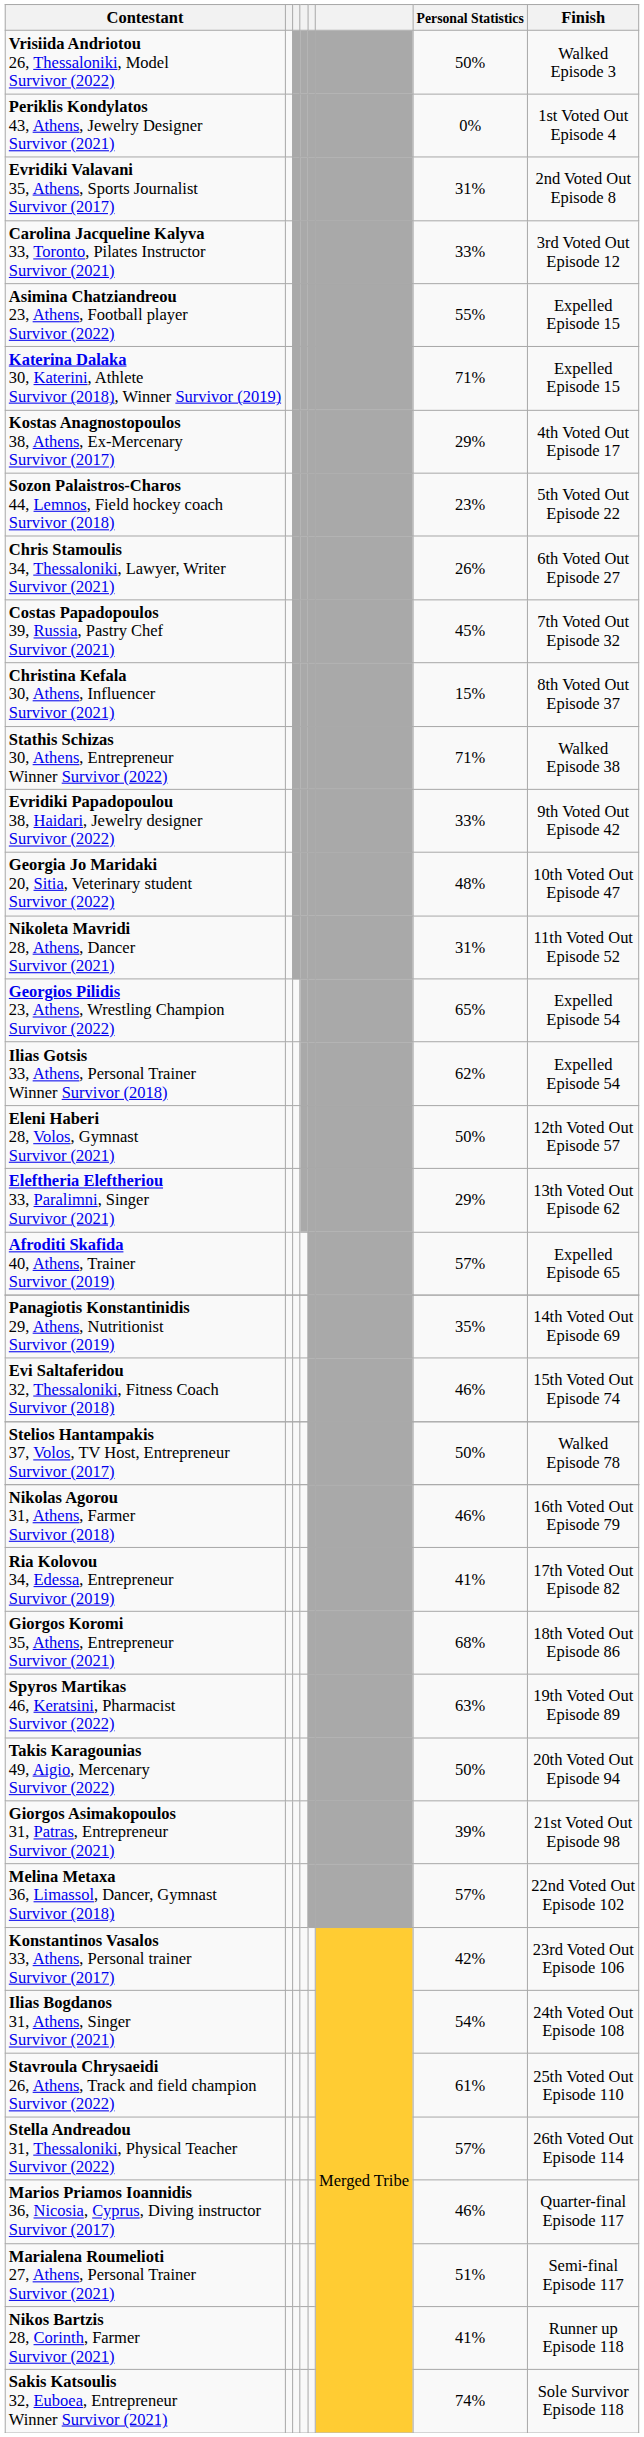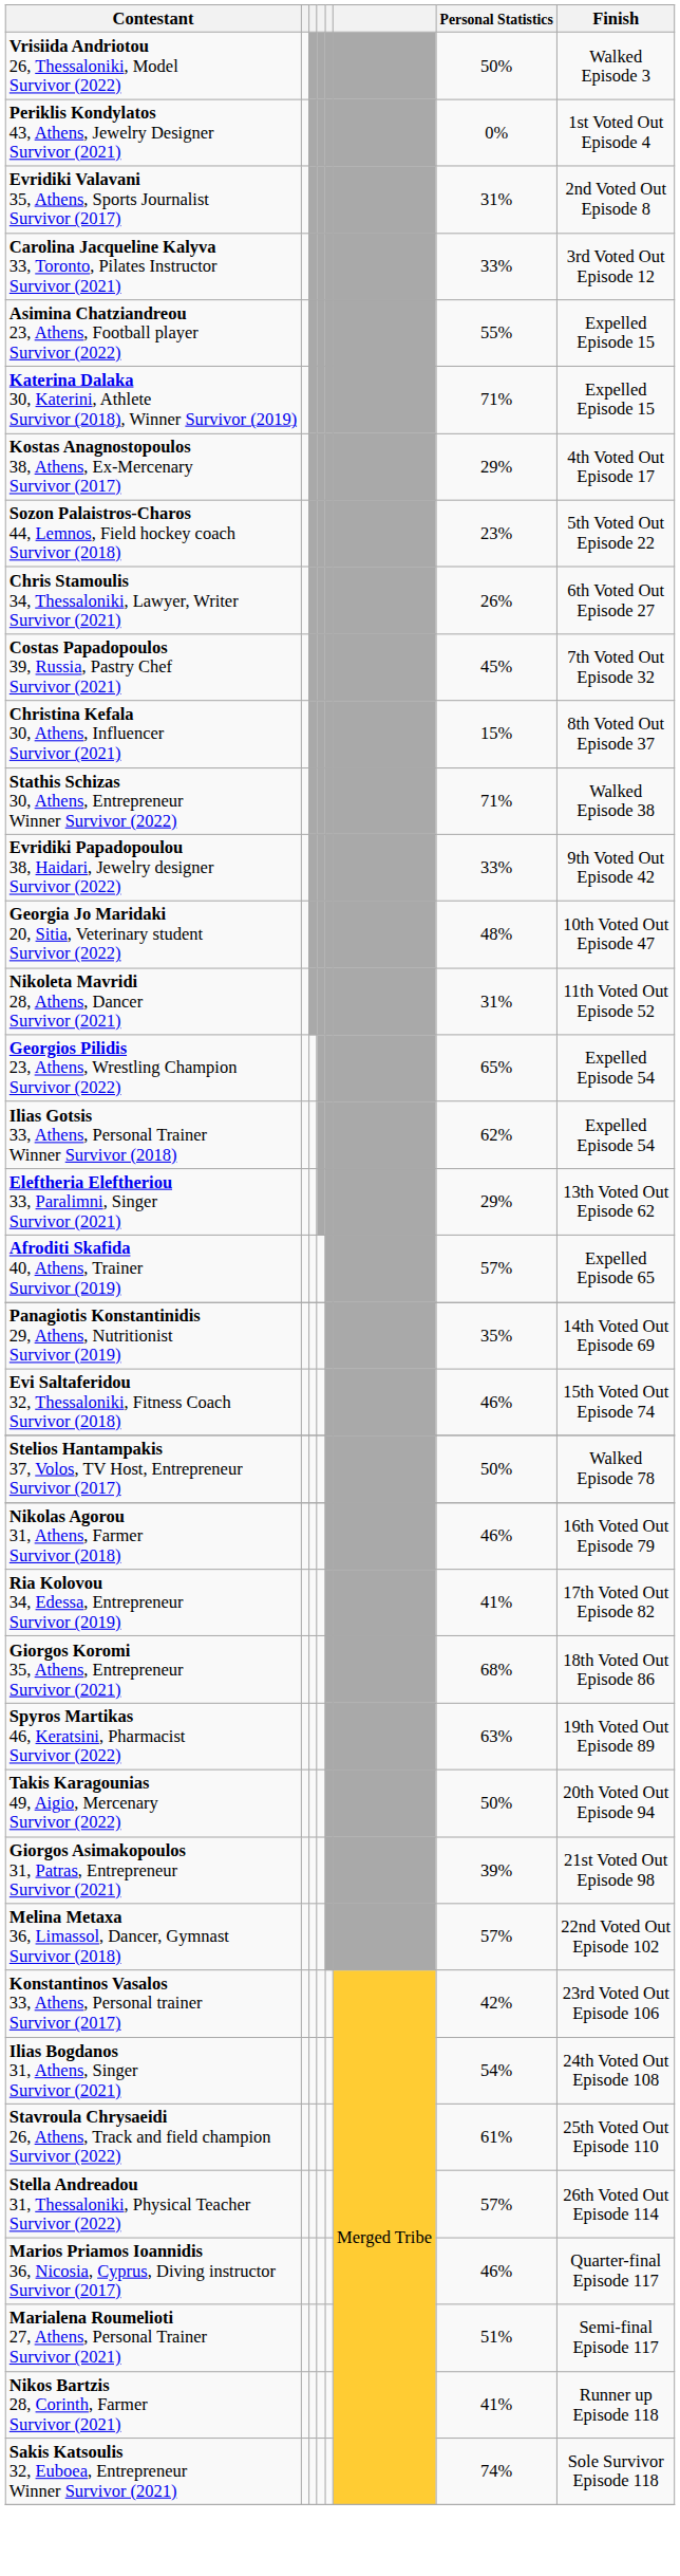- row: Eleni Haberi 28, Volos, Gymnast Survivor (2021) | 50% | 12th Voted Out Episode 57
